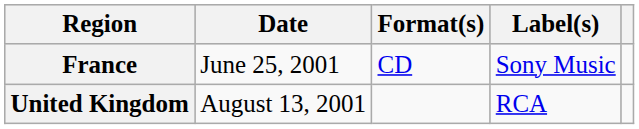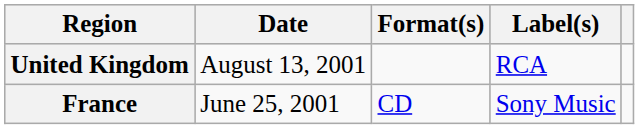rows swapped: France <-> United Kingdom
